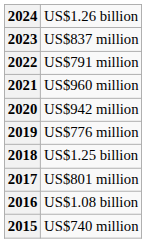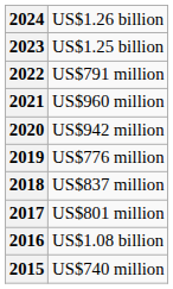2023 | column 2: US$837 million -> US$1.25 billion
2018 | column 2: US$1.25 billion -> US$837 million
